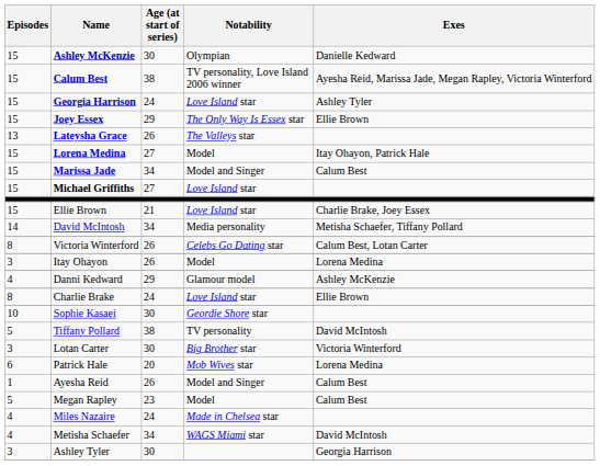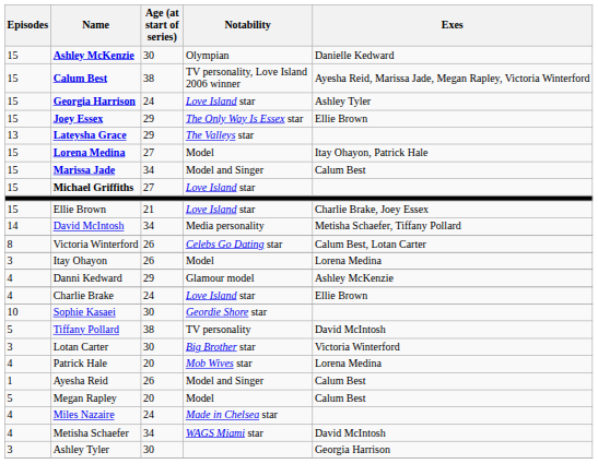Lateysha Grace | Age (at start of series): 26 -> 29
Charlie Brake | Episodes: 8 -> 4
Patrick Hale | Episodes: 6 -> 4
Megan Rapley | Age (at start of series): 23 -> 20
